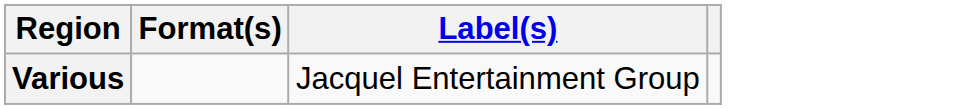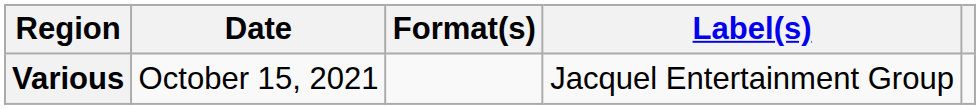+ column: Date | October 15, 2021
